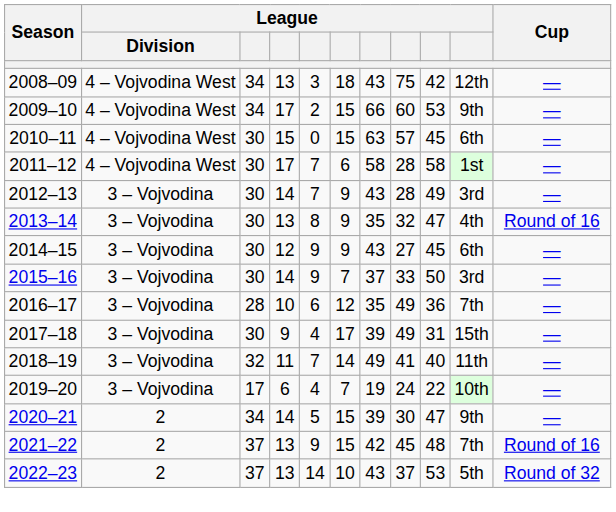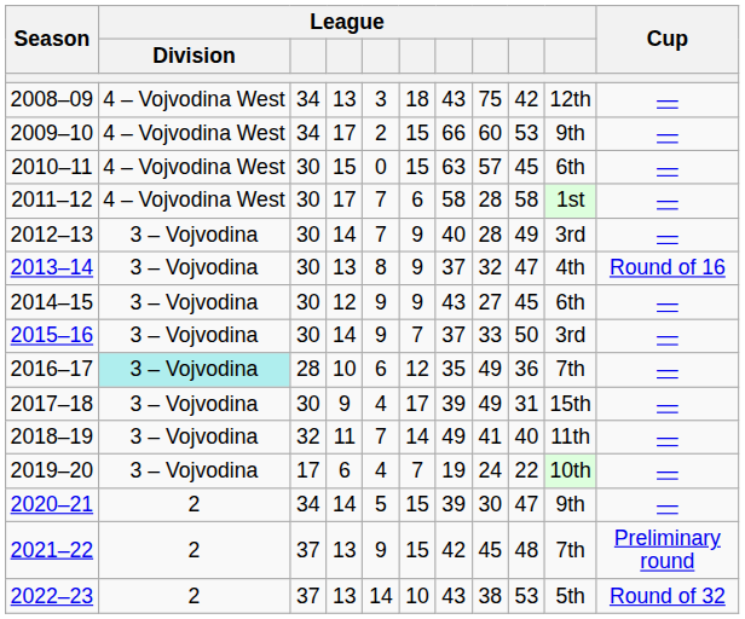2012–13 | column 7: 43 -> 40
2013–14 | column 7: 35 -> 37
2016–17 | League / Division: no background -> paleturquoise background
2021–22 | Cup: Round of 16 -> Preliminary round
2022–23 | column 8: 37 -> 38
